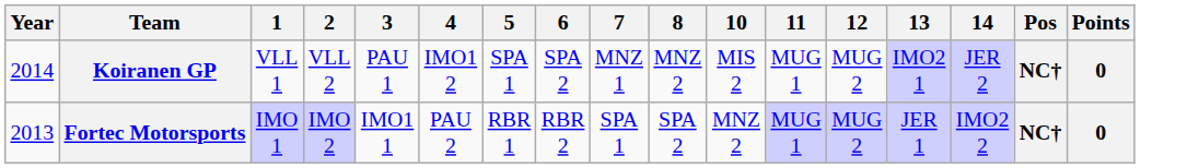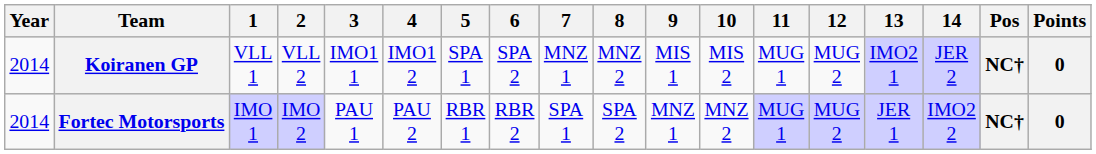+ column: 9 | MIS 1 | MNZ 1
Koiranen GP | 3: PAU 1 -> IMO1 1
Fortec Motorsports | Year: 2013 -> 2014
Fortec Motorsports | 3: IMO1 1 -> PAU 1
